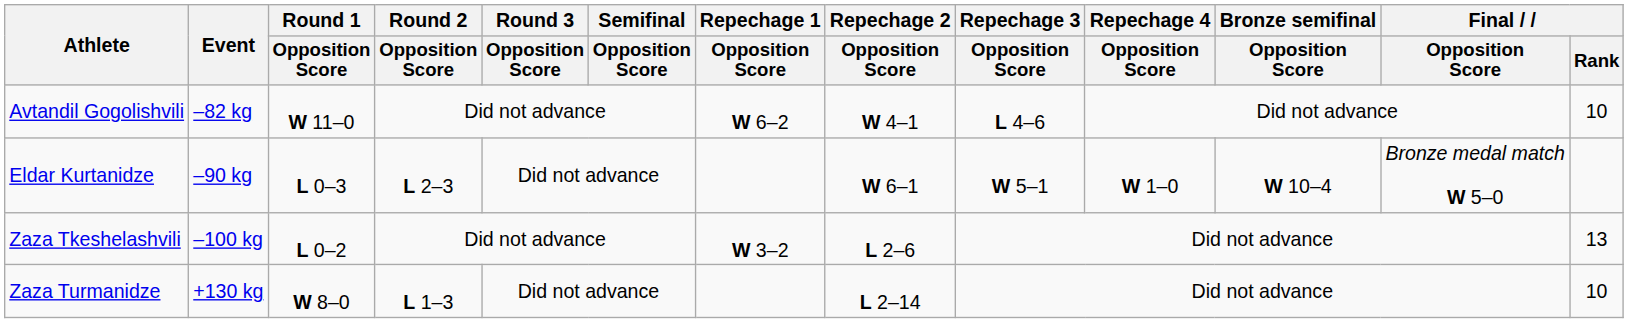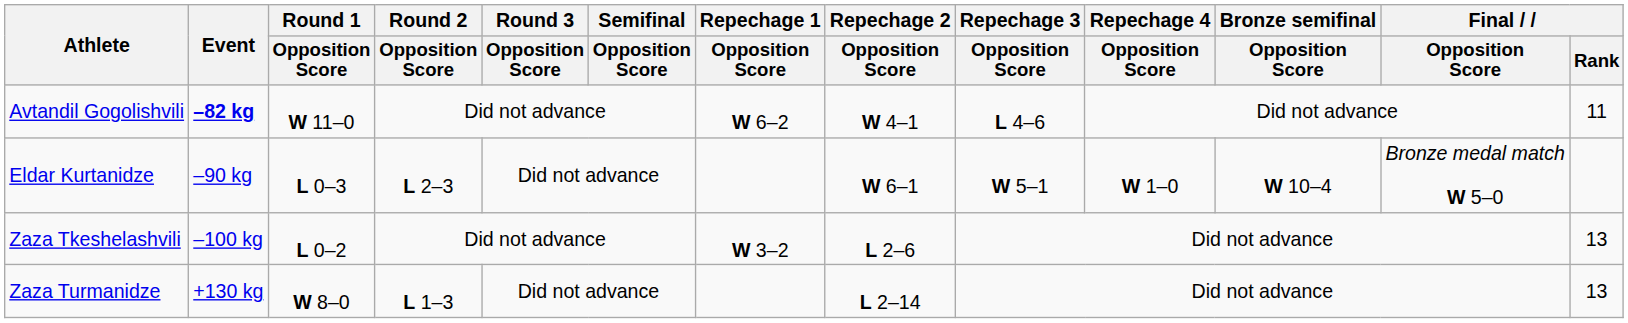Avtandil Gogolishvili | Event: normal -> bold
Avtandil Gogolishvili | Final / Rank: 10 -> 11
Zaza Turmanidze | Final / Rank: 10 -> 13
